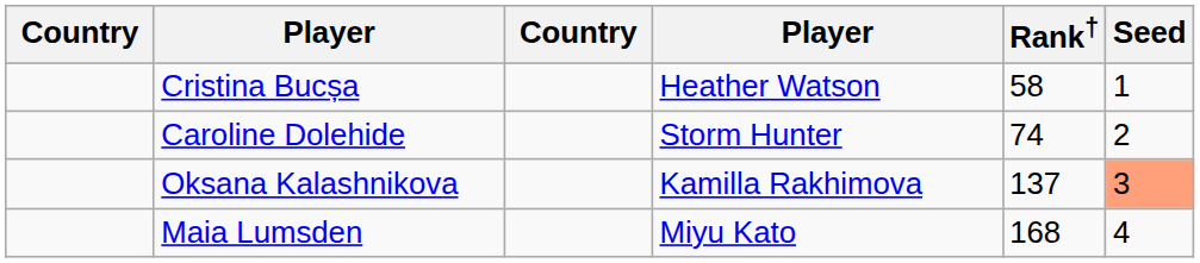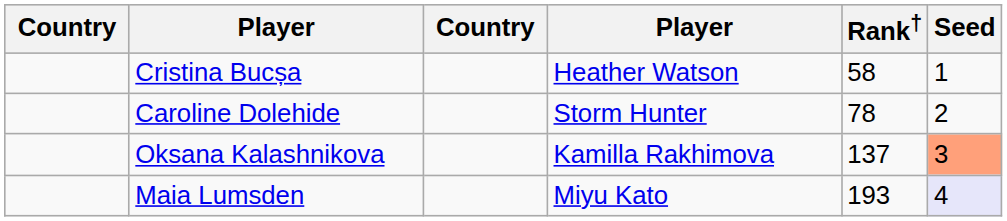Caroline Dolehide | Rank†: 74 -> 78
Maia Lumsden | Rank†: 168 -> 193
Maia Lumsden | Seed: no background -> lavender background
